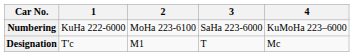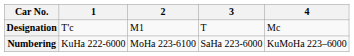rows swapped: Designation <-> Numbering
